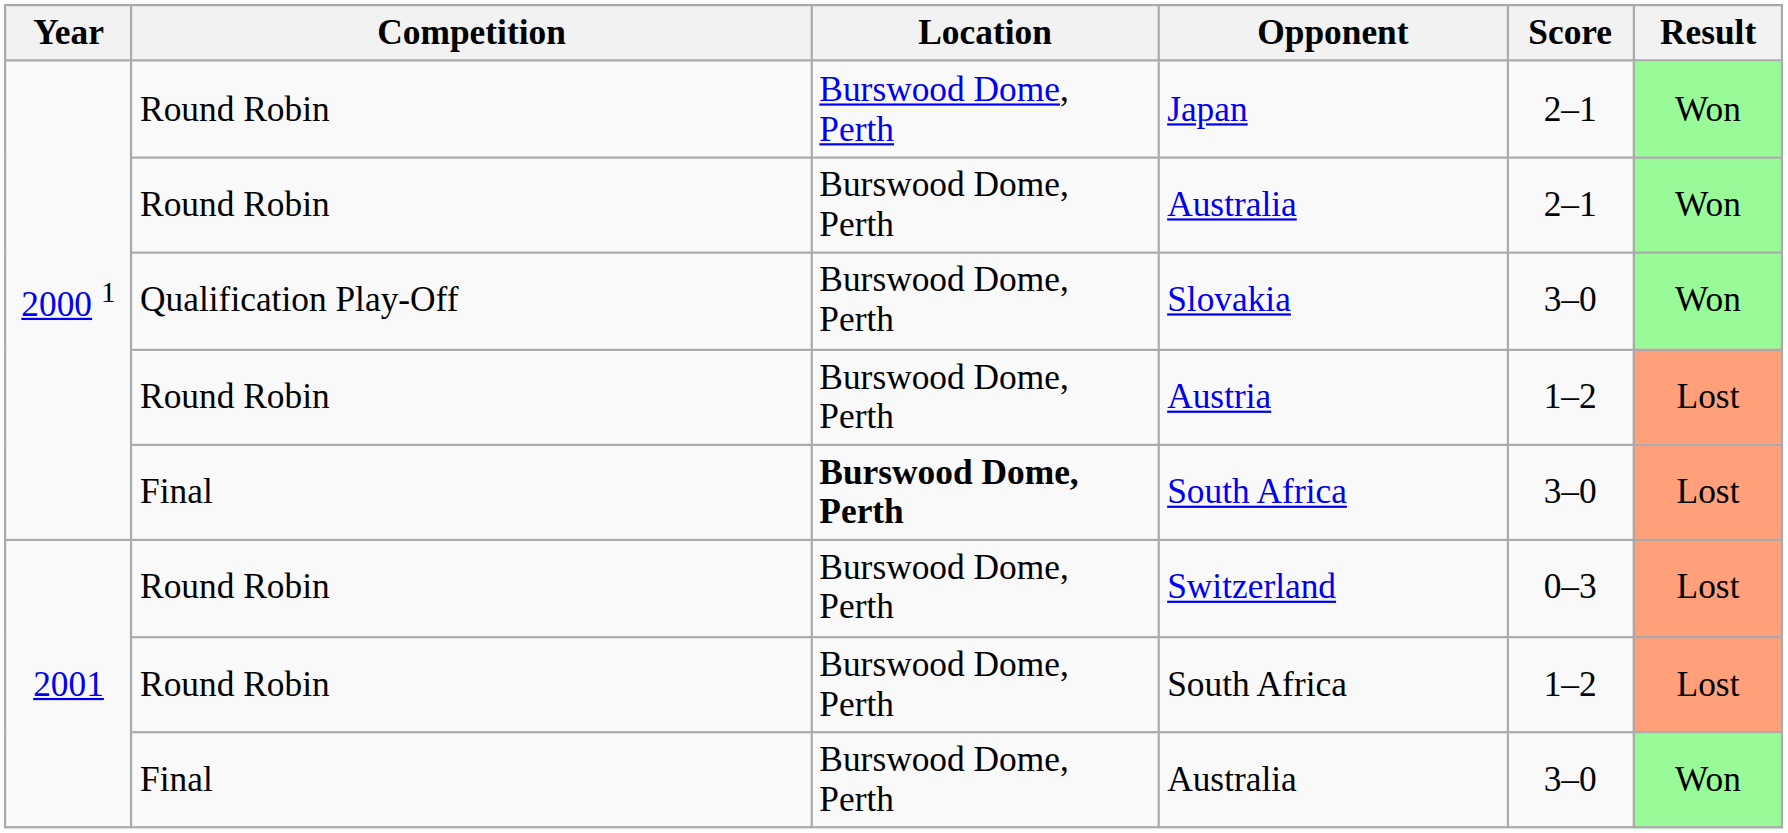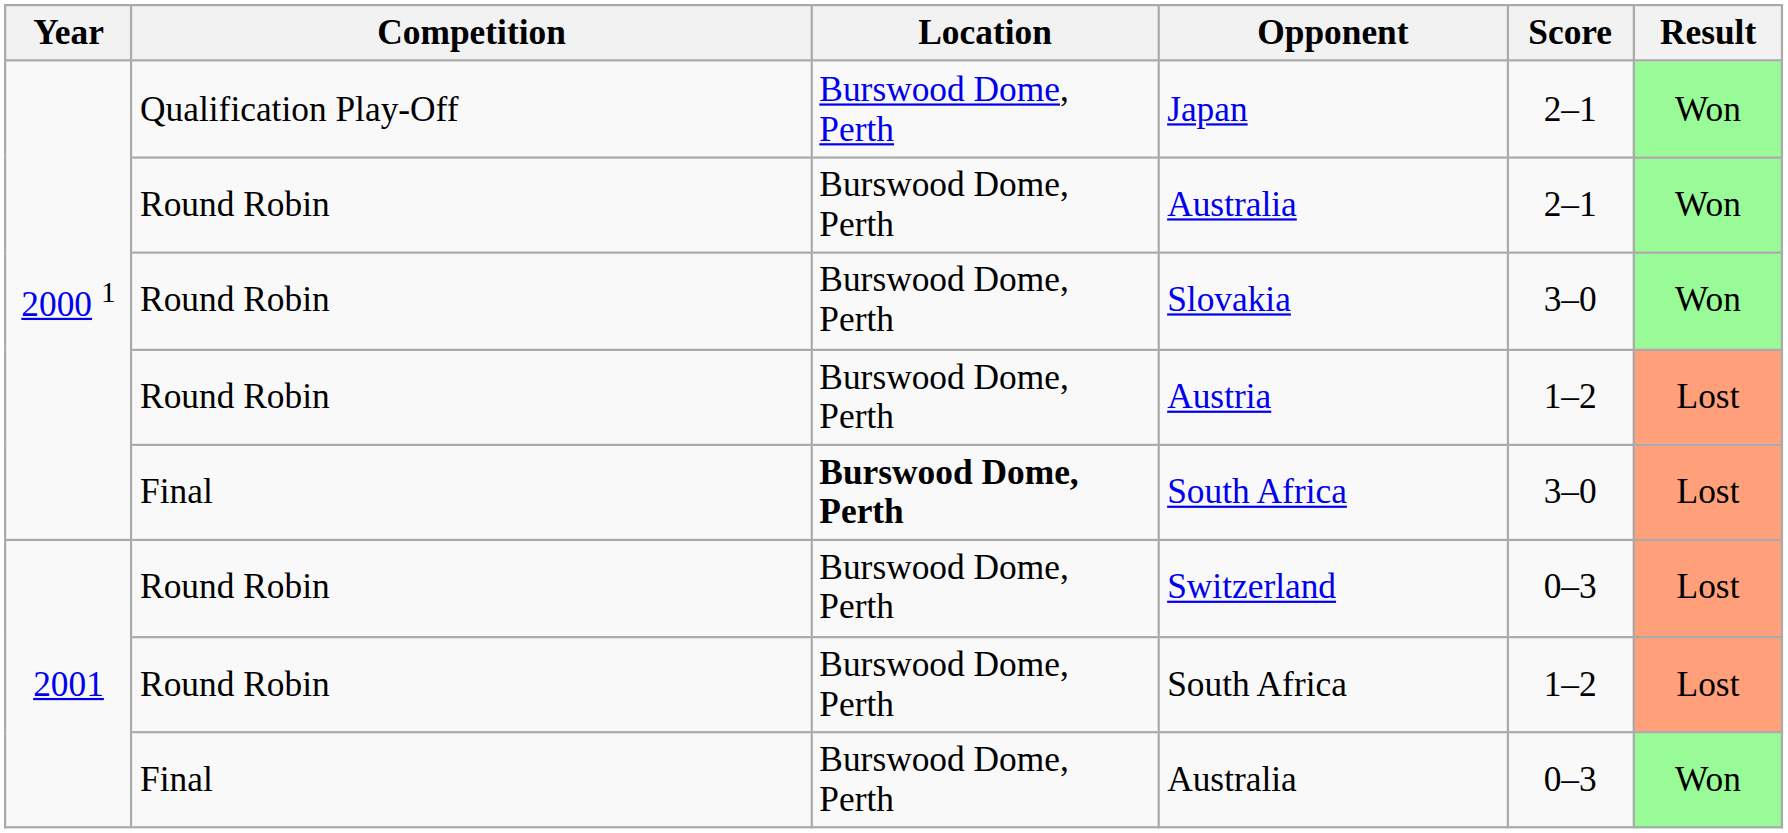Japan | Competition: Round Robin -> Qualification Play-Off
Slovakia | Competition: Qualification Play-Off -> Round Robin
2001 / Australia | Score: 3–0 -> 0–3
